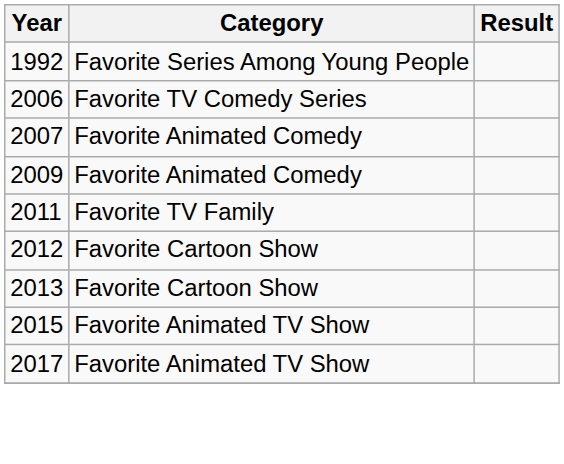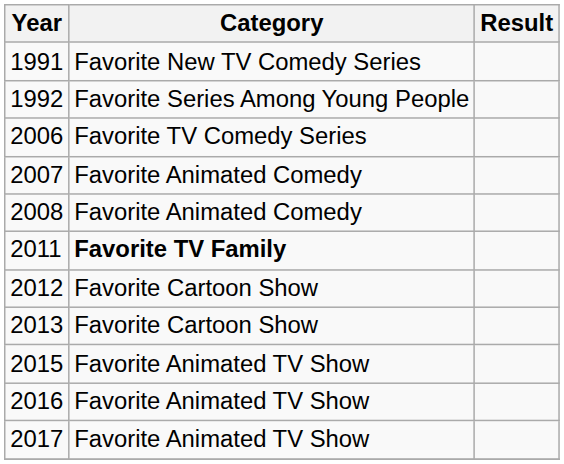+ row: 1991 | Favorite New TV Comedy Series
+ row: 2008 | Favorite Animated Comedy
- row: 2009 | Favorite Animated Comedy
2011 | Category: normal -> bold
+ row: 2016 | Favorite Animated TV Show
